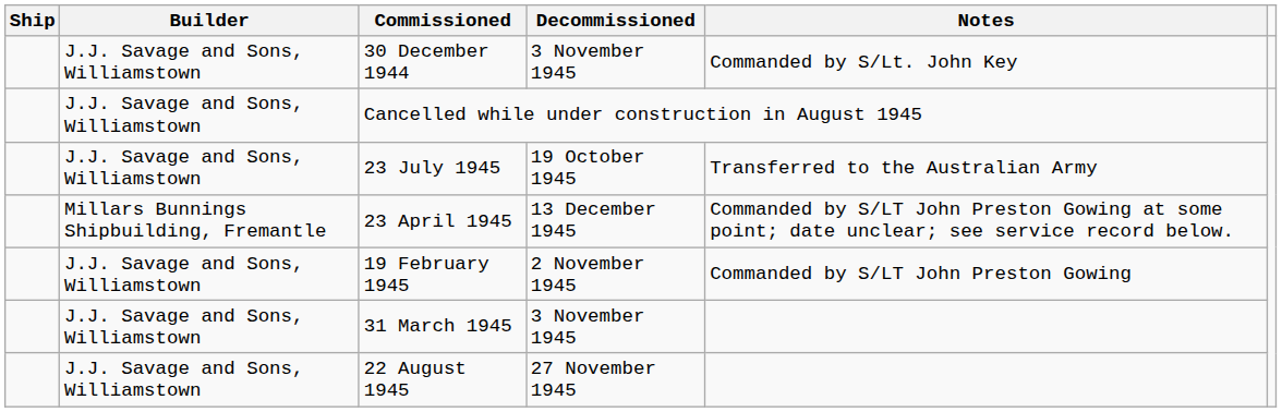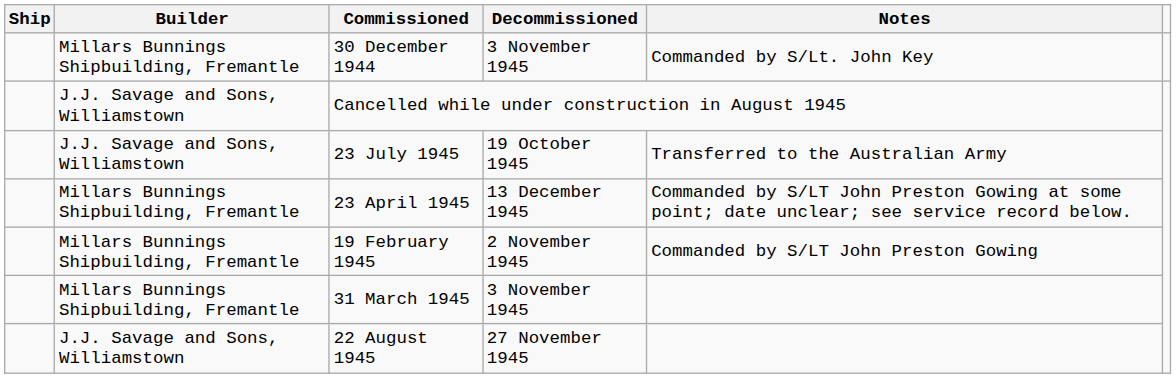30 December 1944 | Builder: J.J. Savage and Sons, Williamstown -> Millars Bunnings Shipbuilding, Fremantle
19 February 1945 | Builder: J.J. Savage and Sons, Williamstown -> Millars Bunnings Shipbuilding, Fremantle
31 March 1945 | Builder: J.J. Savage and Sons, Williamstown -> Millars Bunnings Shipbuilding, Fremantle
